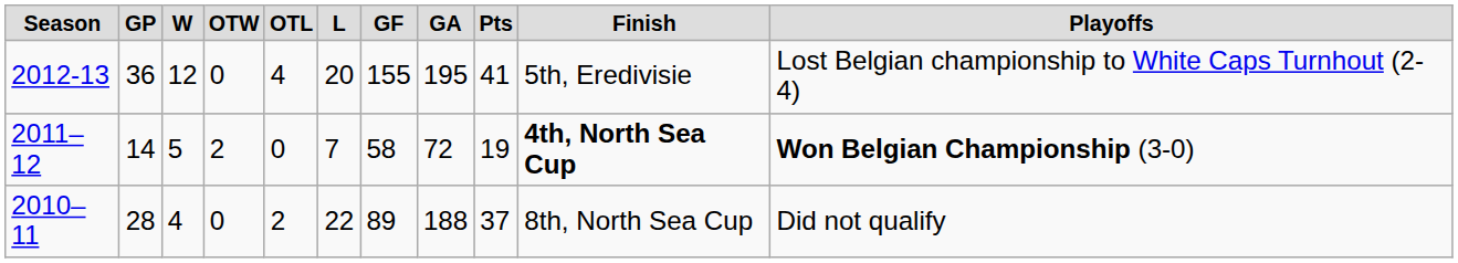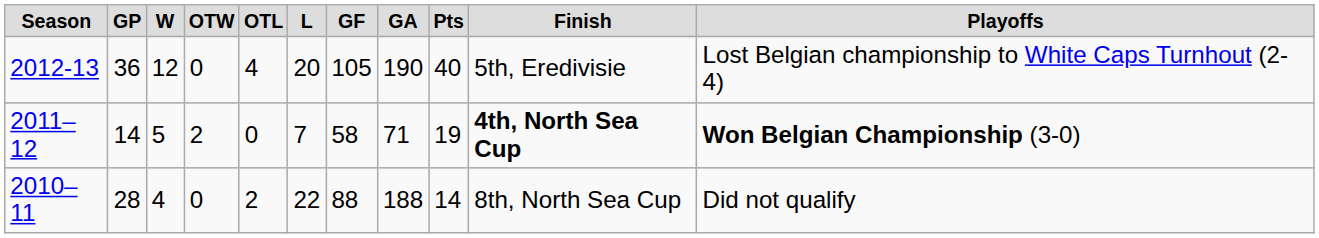2012-13 | column 7: 155 -> 105
2012-13 | column 8: 195 -> 190
2012-13 | column 9: 41 -> 40
2011–12 | column 8: 72 -> 71
2010–11 | column 7: 89 -> 88
2010–11 | column 9: 37 -> 14
